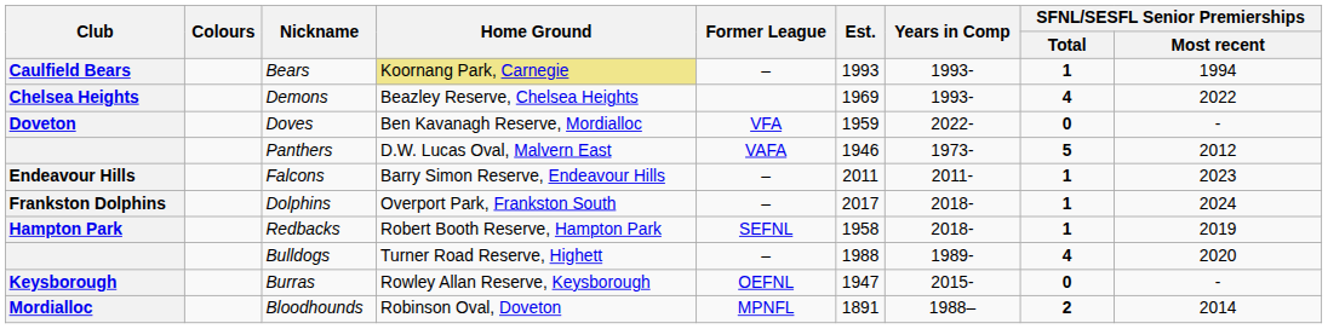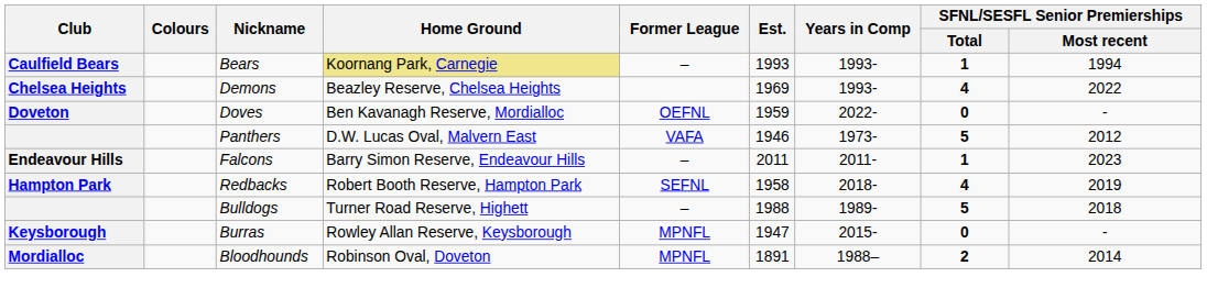Doves | Former League: VFA -> OEFNL
- row: Frankston Dolphins | Dolphins | Overport Park, Frankston South | – | 2017 | 2018- | 1 | 2024
Redbacks | SFNL/SESFL Senior Premierships / Total: 1 -> 4
Bulldogs | SFNL/SESFL Senior Premierships / Total: 4 -> 5
Bulldogs | SFNL/SESFL Senior Premierships / Most recent: 2020 -> 2018
Burras | Former League: OEFNL -> MPNFL
